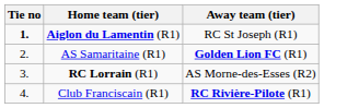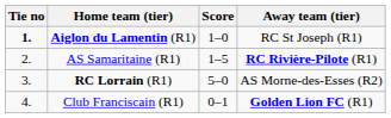+ column: Score | 1–0 | 1–5 | 5–0 | 0–1
AS Samaritaine (R1) | Away team (tier): Golden Lion FC (R1) -> RC Rivière-Pilote (R1)
Club Franciscain (R1) | Away team (tier): RC Rivière-Pilote (R1) -> Golden Lion FC (R1)
